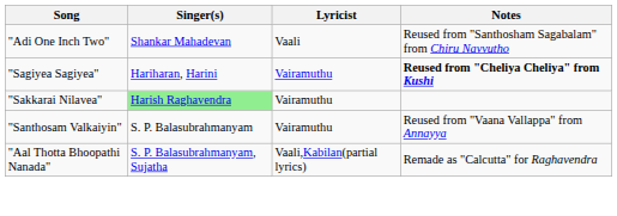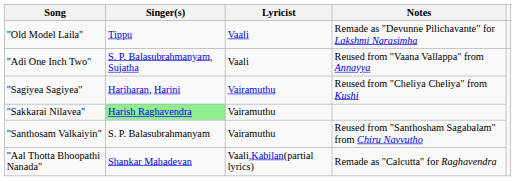+ row: "Old Model Laila" | Tippu | Vaali | Remade as "Devunne Pilichavante" for Lakshmi Narasimha
"Adi One Inch Two" | Singer(s): Shankar Mahadevan -> S. P. Balasubrahmanyam, Sujatha
"Adi One Inch Two" | Notes: Reused from "Santhosham Sagabalam" from Chiru Navvutho -> Reused from "Vaana Vallappa" from Annayya
"Sagiyea Sagiyea" | Notes: bold -> normal
"Santhosam Valkaiyin" | Notes: Reused from "Vaana Vallappa" from Annayya -> Reused from "Santhosham Sagabalam" from Chiru Navvutho
"Aal Thotta Bhoopathi Nanada" | Singer(s): S. P. Balasubrahmanyam, Sujatha -> Shankar Mahadevan
